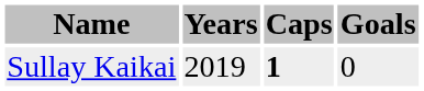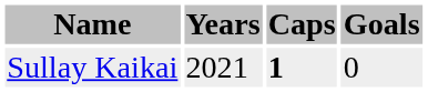Sullay Kaikai | Years: 2019 -> 2021
